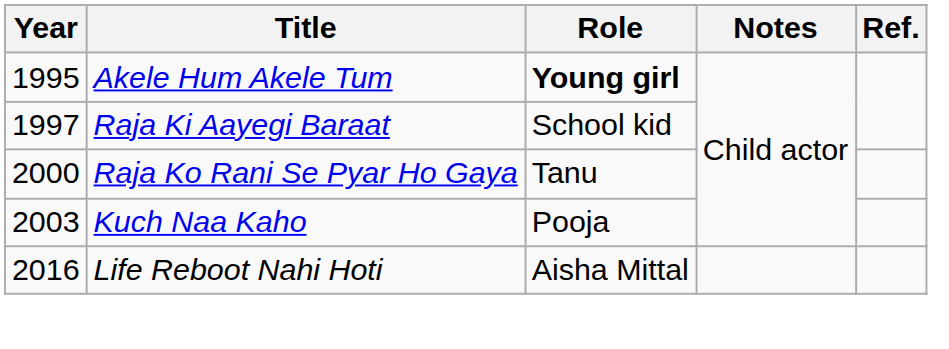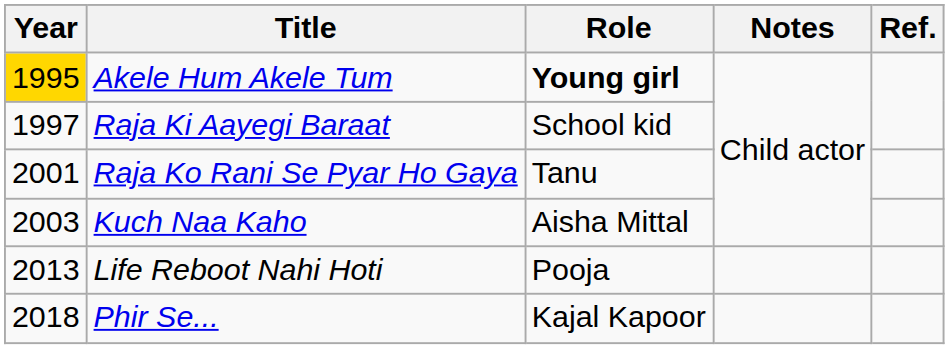Akele Hum Akele Tum | Year: no background -> gold background
Raja Ko Rani Se Pyar Ho Gaya | Year: 2000 -> 2001
Kuch Naa Kaho | Role: Pooja -> Aisha Mittal
Life Reboot Nahi Hoti | Year: 2016 -> 2013
Life Reboot Nahi Hoti | Role: Aisha Mittal -> Pooja
+ row: 2018 | Phir Se... | Kajal Kapoor
